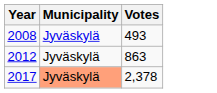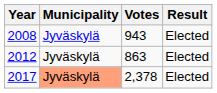+ column: Result | Elected | Elected | Elected
2008 | Votes: 493 -> 943
